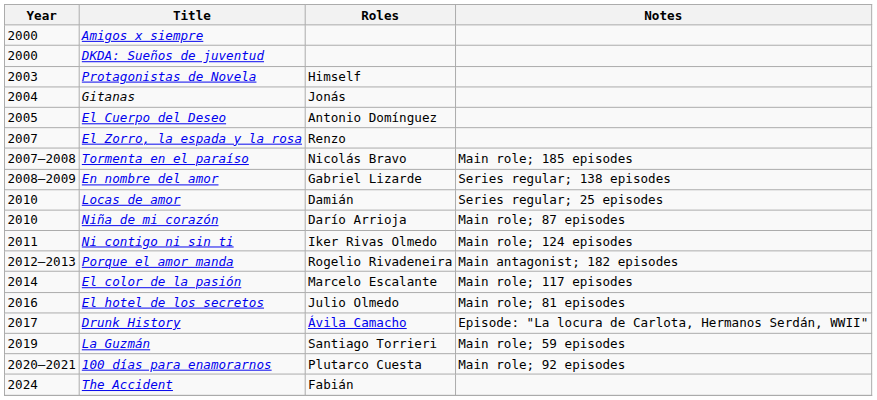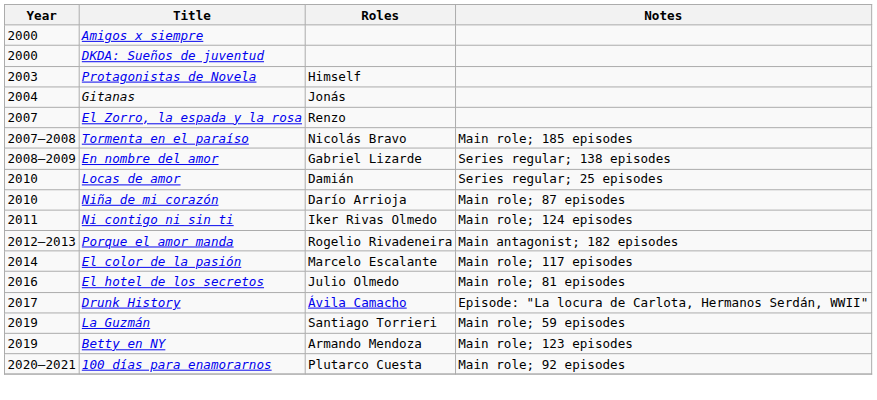- row: 2005 | El Cuerpo del Deseo | Antonio Domínguez
+ row: 2019 | Betty en NY | Armando Mendoza | Main role; 123 episodes
- row: 2024 | The Accident | Fabián
